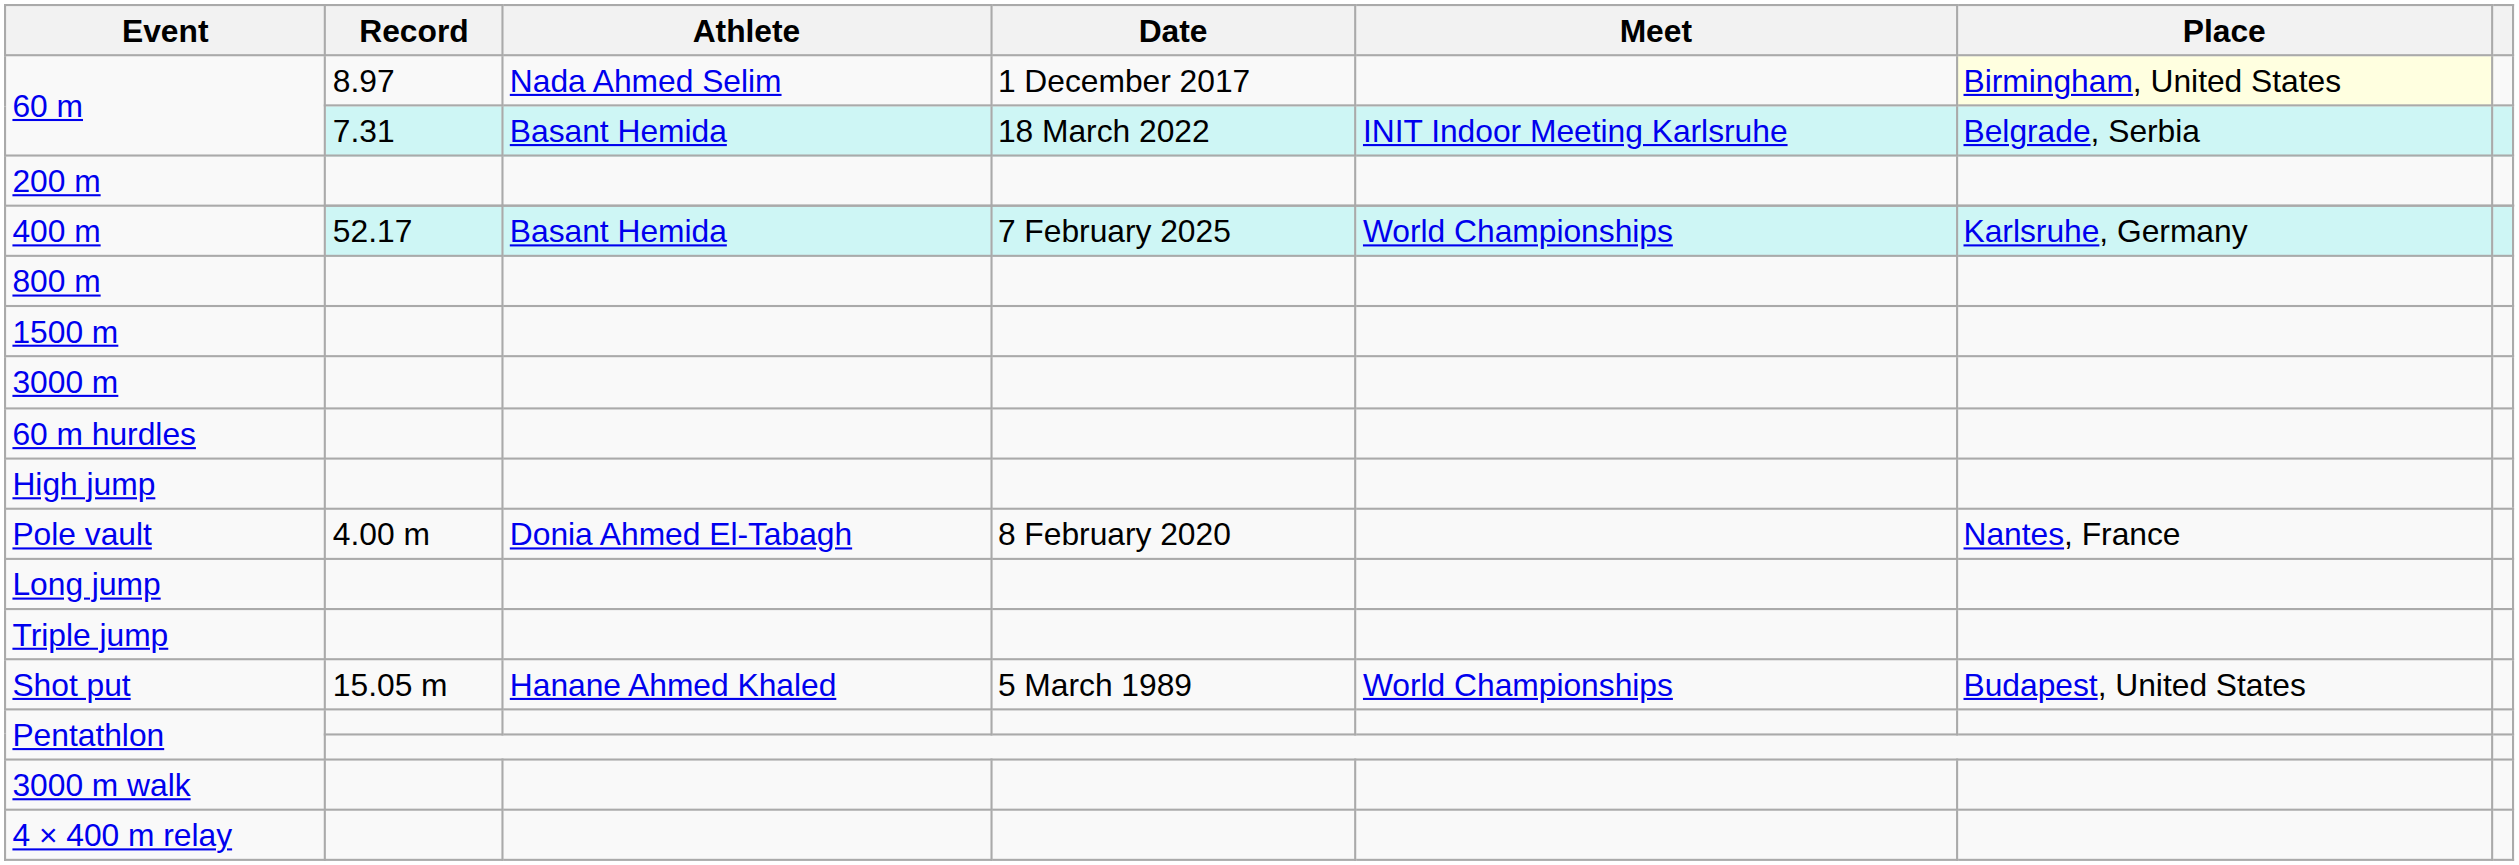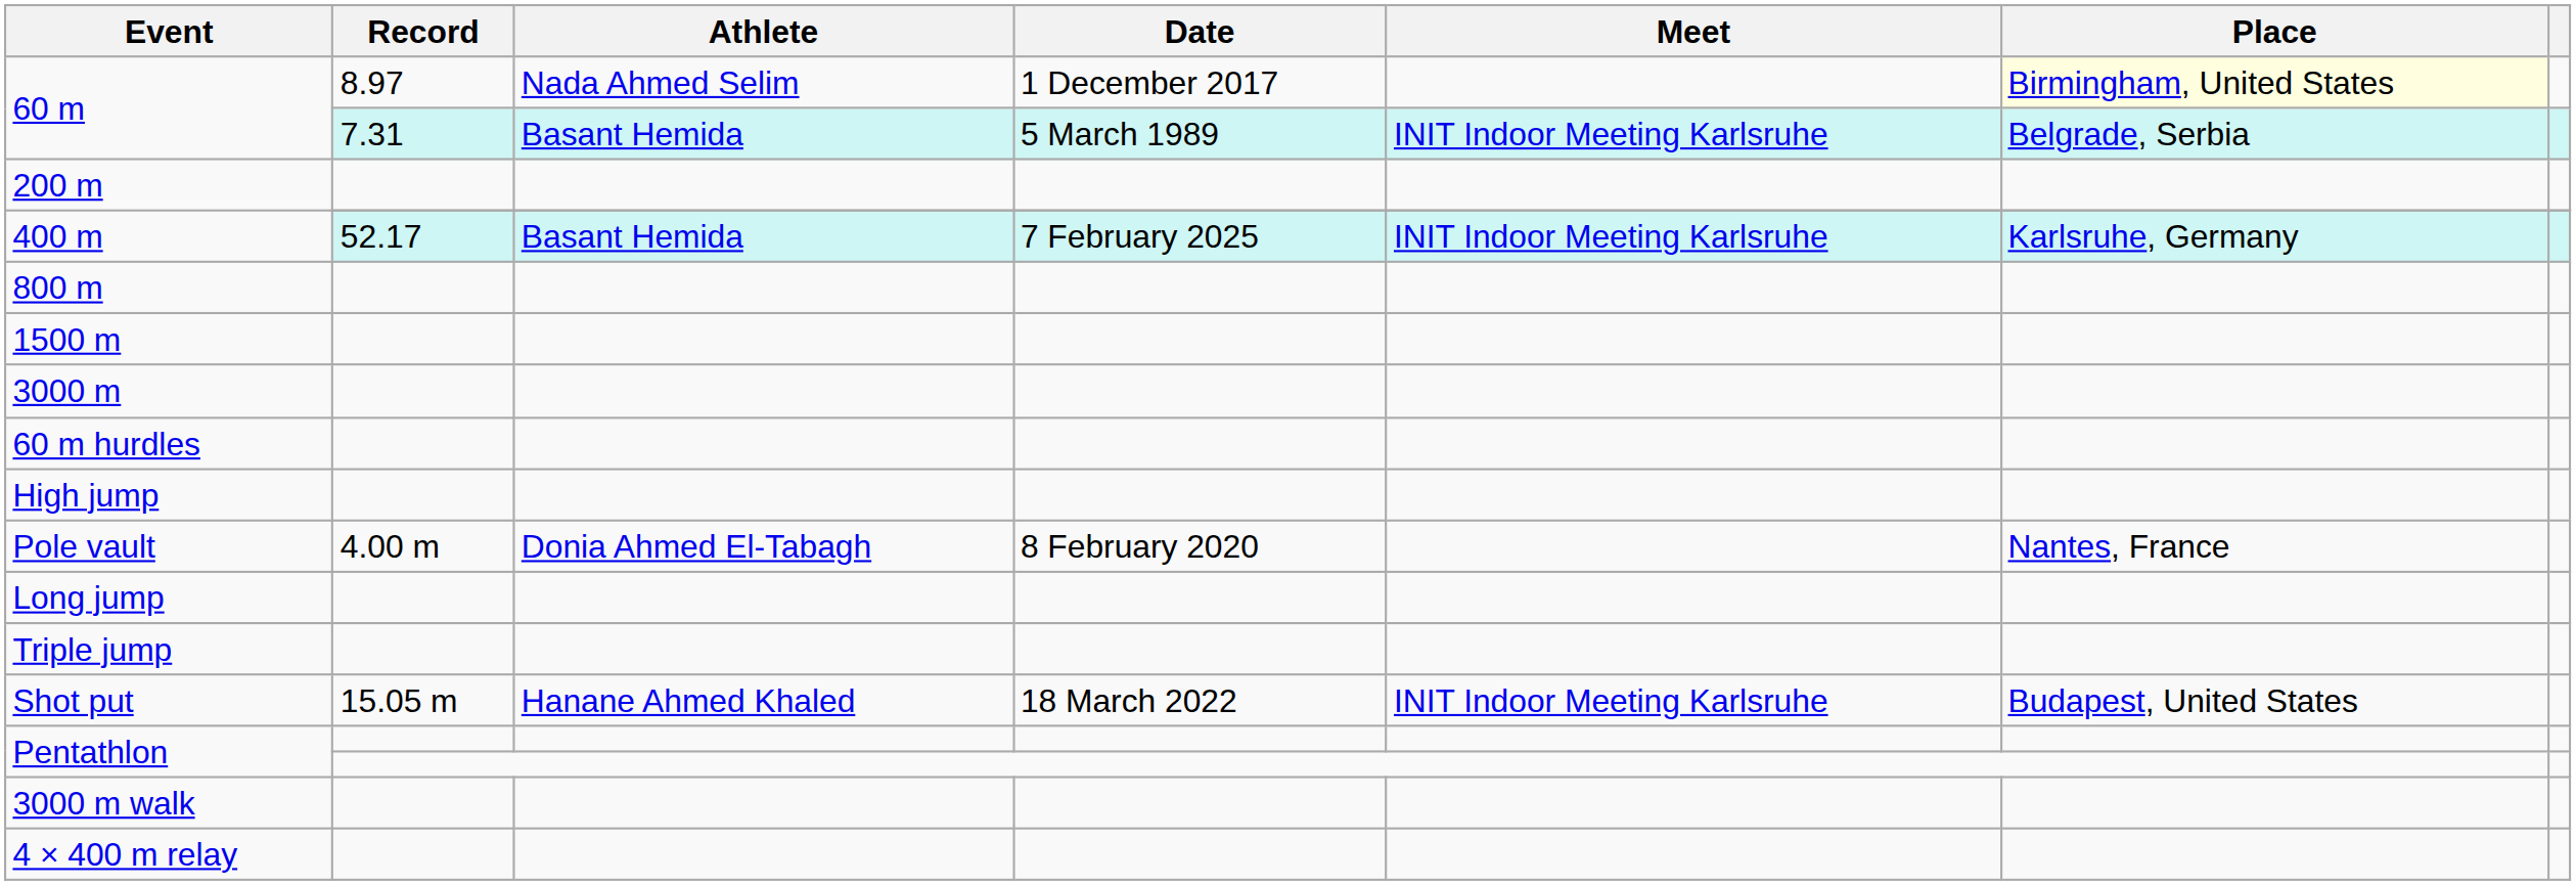60 m / 7.31 | Date: 18 March 2022 -> 5 March 1989
400 m / 52.17 | Meet: World Championships -> INIT Indoor Meeting Karlsruhe
Shot put | Date: 5 March 1989 -> 18 March 2022
Shot put | Meet: World Championships -> INIT Indoor Meeting Karlsruhe
